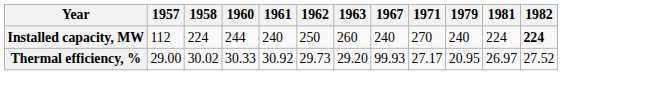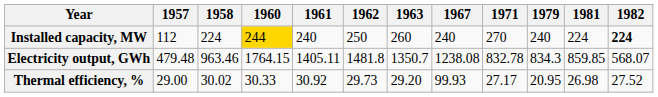Installed capacity, MW | 1960: no background -> gold background
+ row: Electricity output, GWh | 479.48 | 963.46 | 1764.15 | 1405.11 | 1481.8 | 1350.7 | 1238.08 | 832.78 | 834.3 | 859.85 | 568.07
Thermal efficiency, % | 1981: 26.97 -> 26.98
